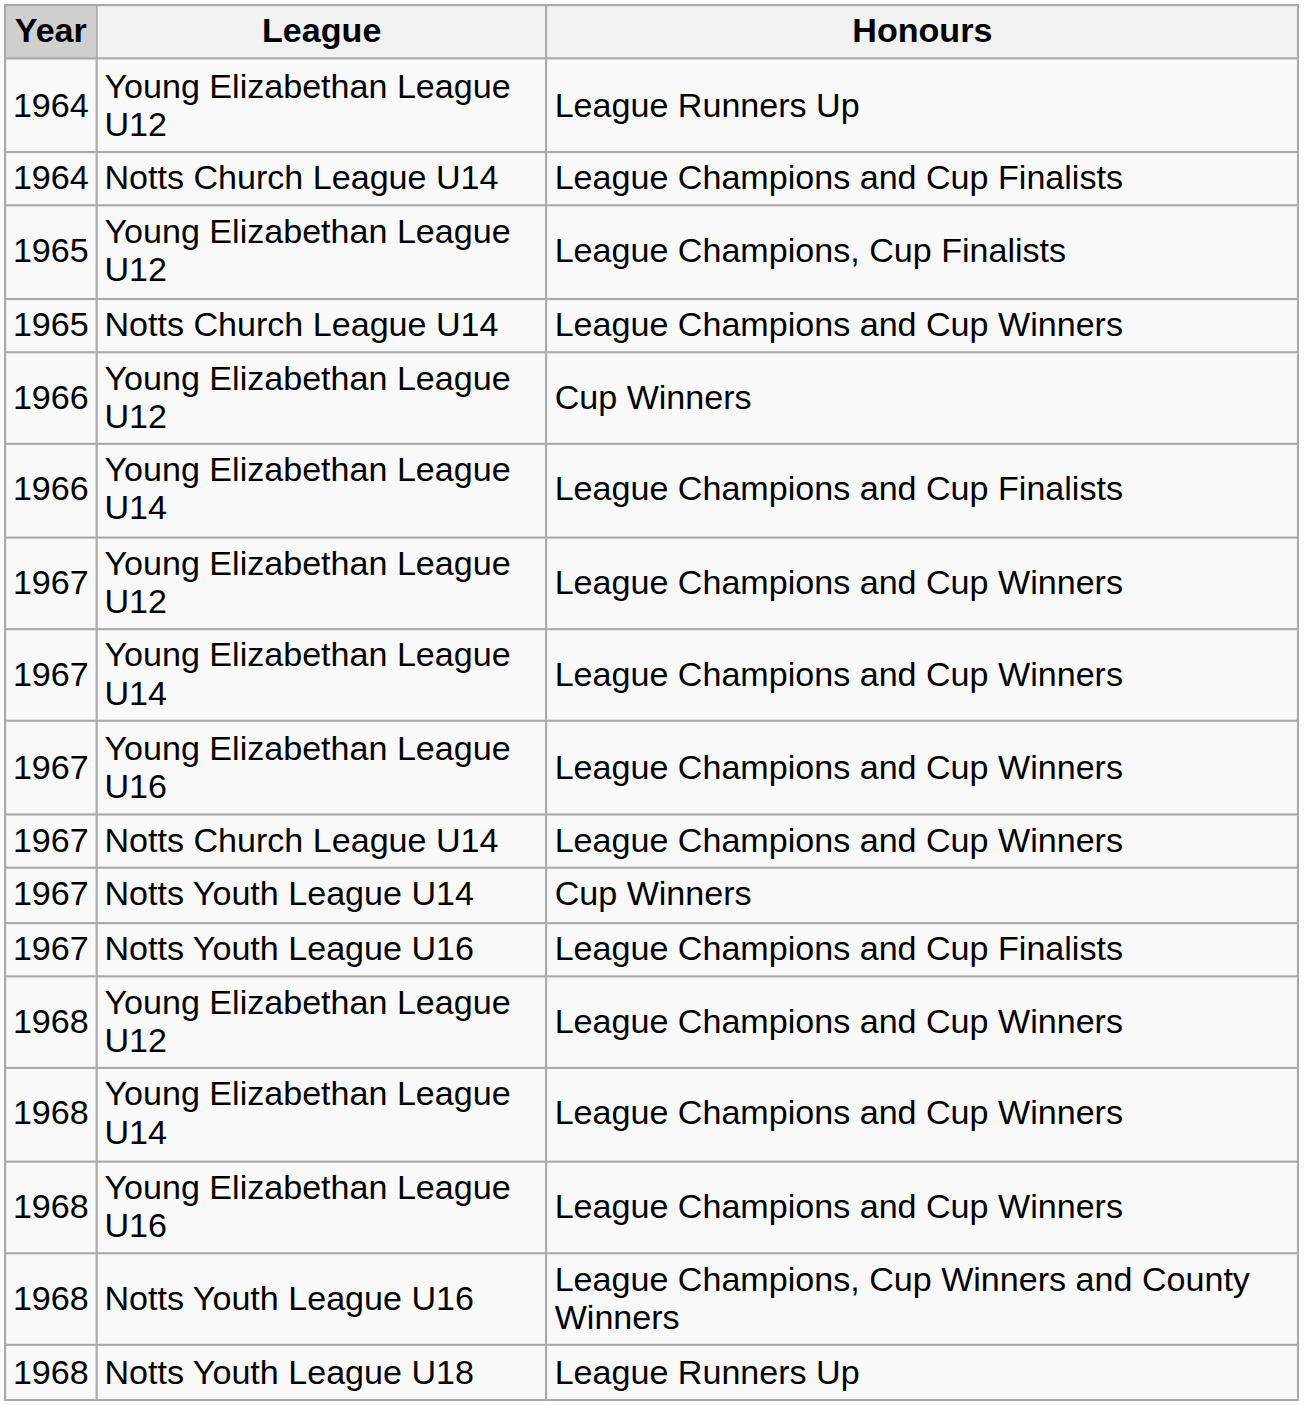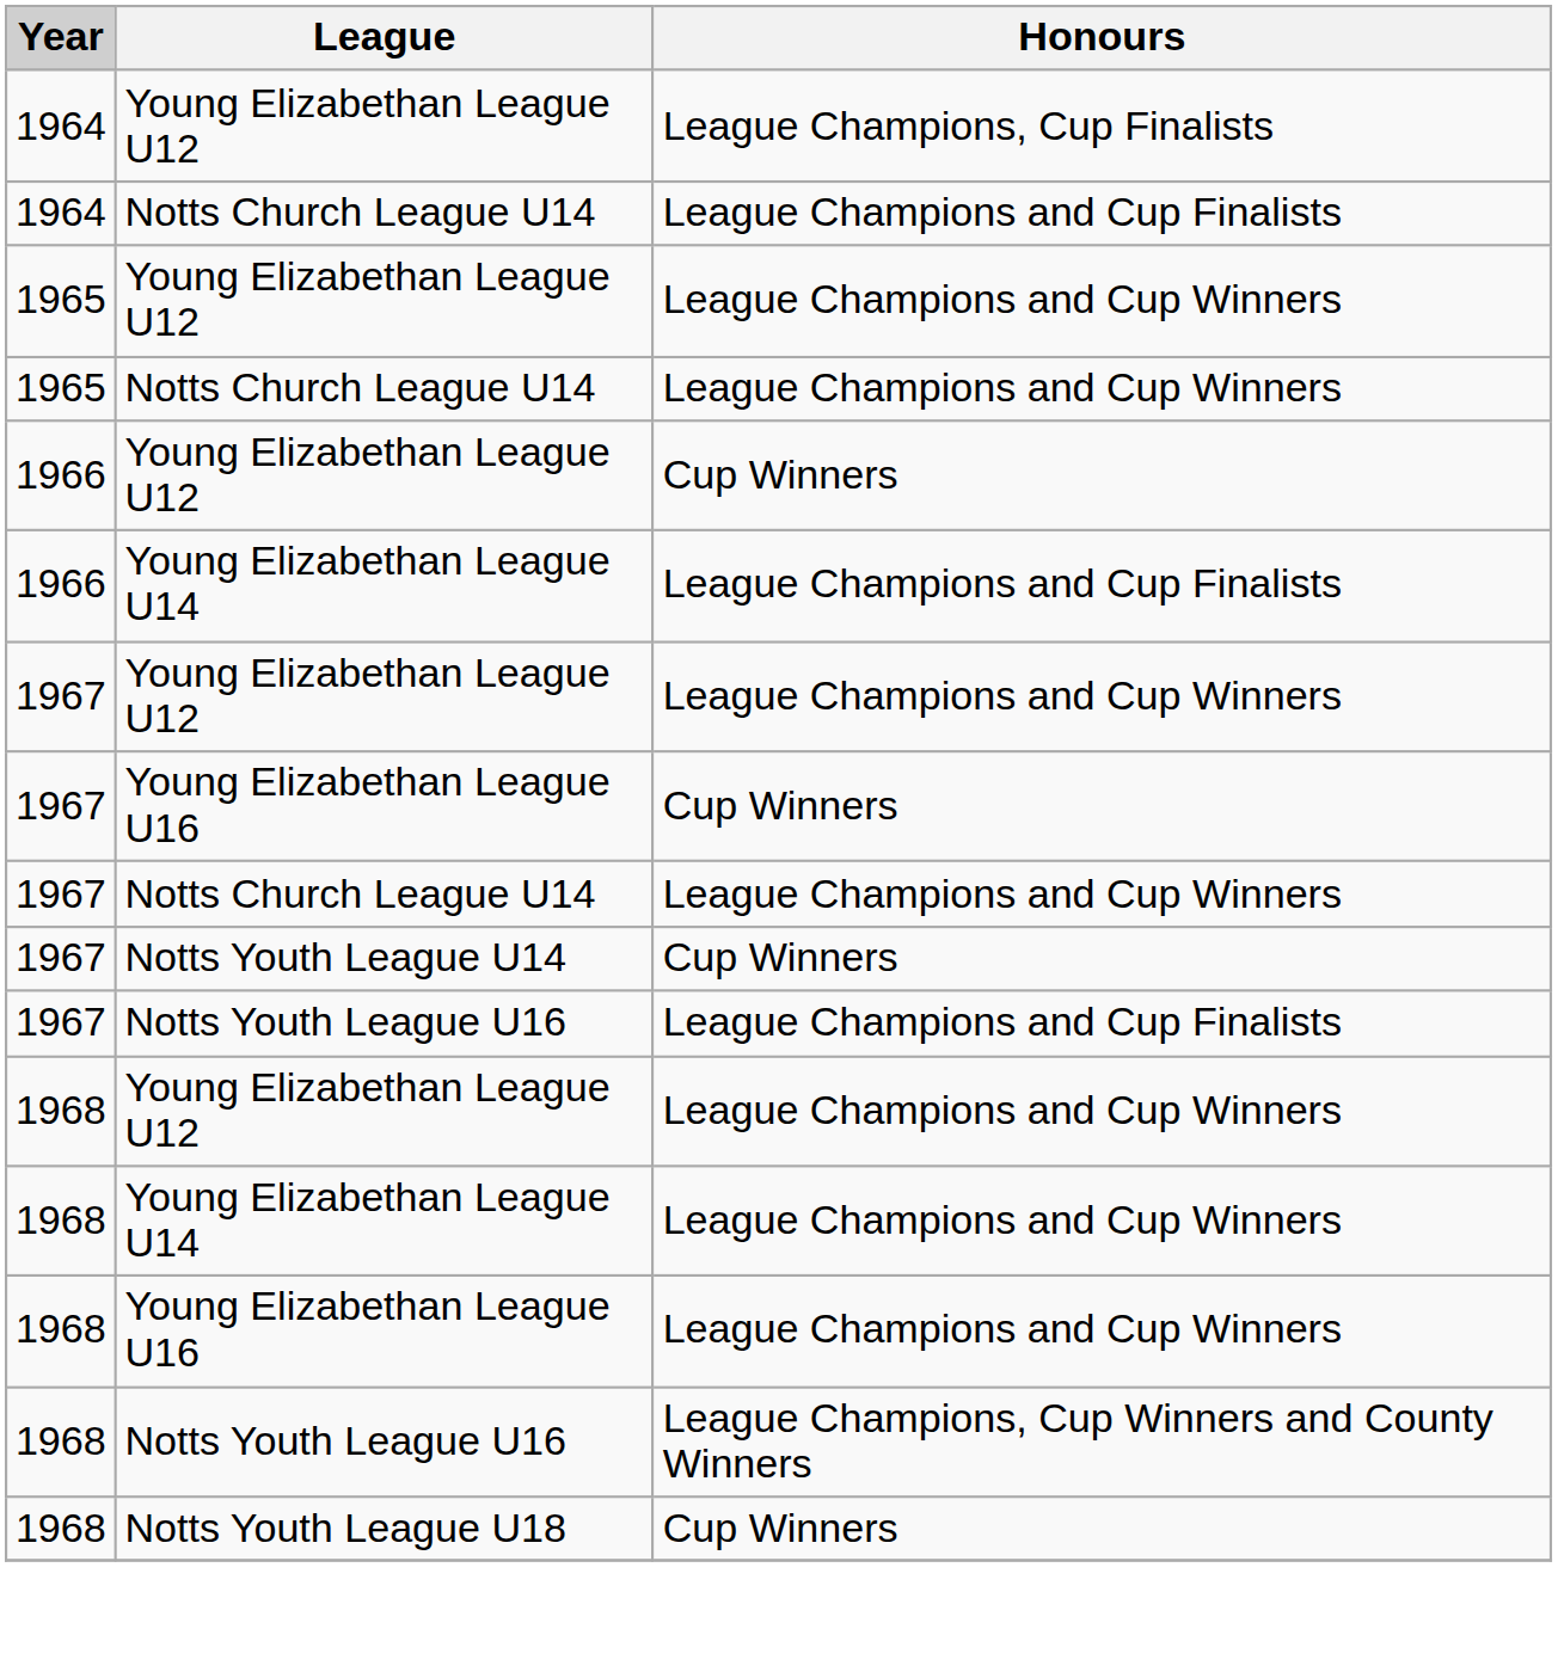1964 / Young Elizabethan League U12 | Honours: League Runners Up -> League Champions, Cup Finalists
1965 / Young Elizabethan League U12 | Honours: League Champions, Cup Finalists -> League Champions and Cup Winners
- row: 1967 | Young Elizabethan League U14 | League Champions and Cup Winners
1967 / Young Elizabethan League U16 | Honours: League Champions and Cup Winners -> Cup Winners
Notts Youth League U18 | Honours: League Runners Up -> Cup Winners
